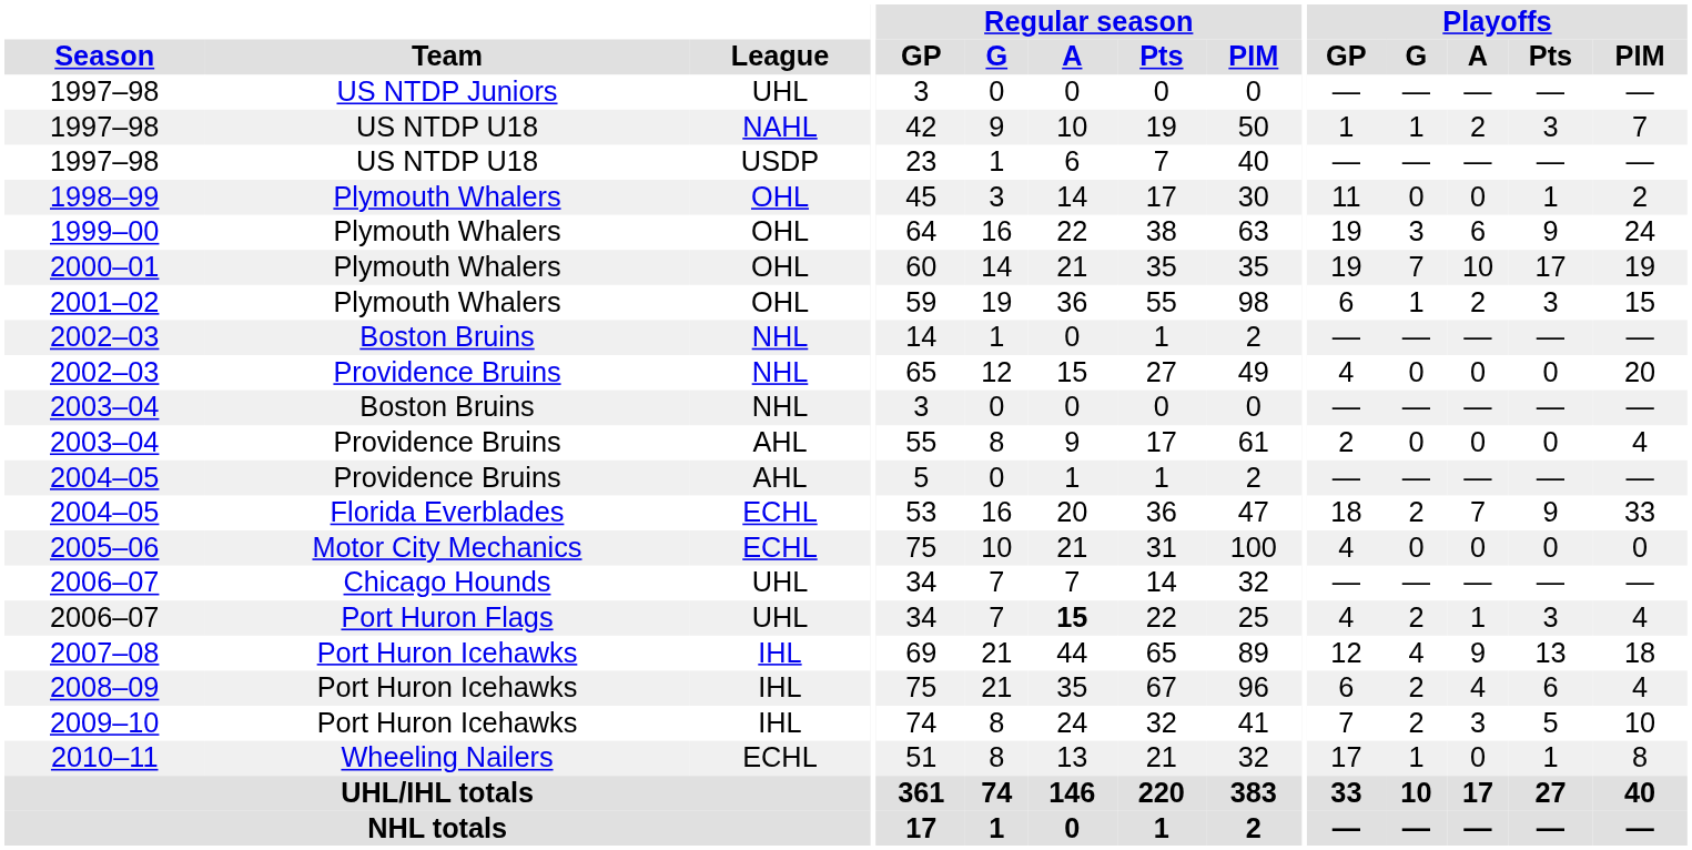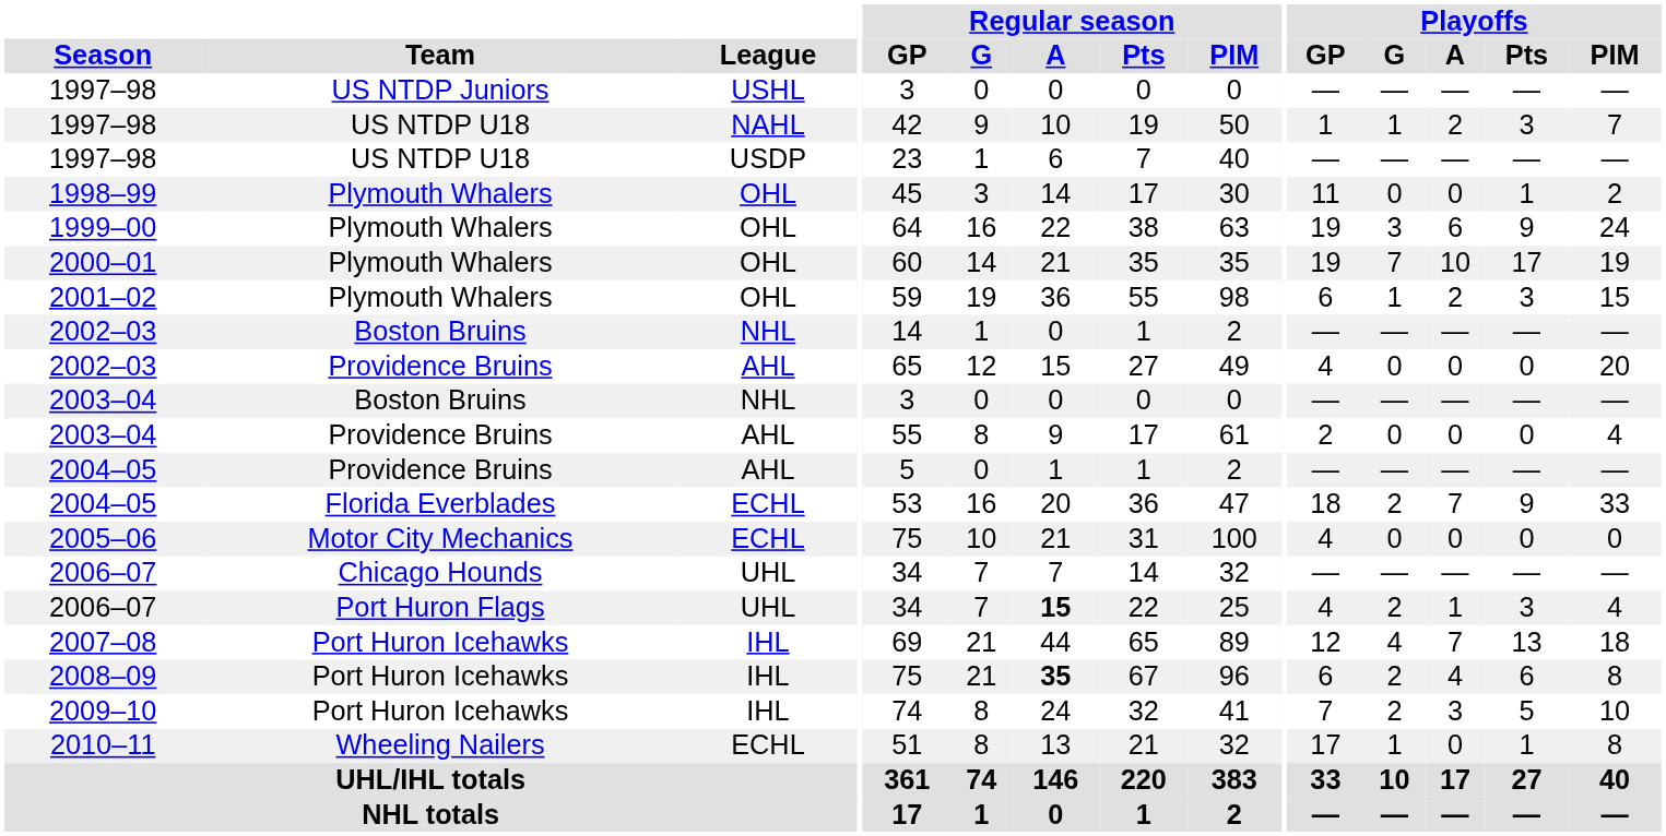1997–98 / US NTDP Juniors | League: UHL -> USHL
2002–03 / Providence Bruins | League: NHL -> AHL
2007–08 | Playoffs / A: 9 -> 7
2008–09 | Regular season / A: normal -> bold
2008–09 | Playoffs / PIM: 4 -> 8
